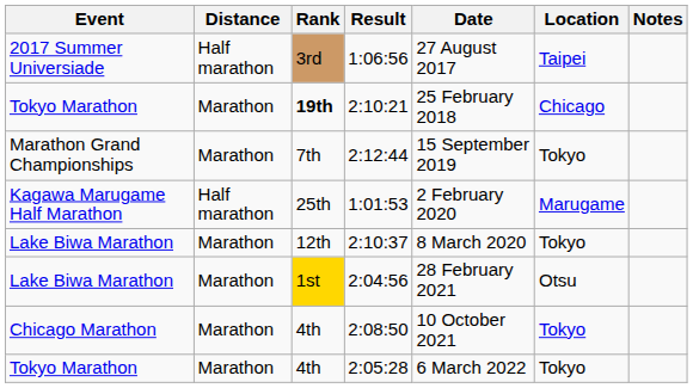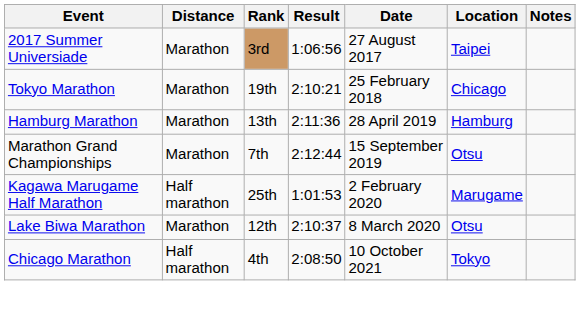1:06:56 | Distance: Half marathon -> Marathon
2:10:21 | Rank: bold -> normal
+ row: Hamburg Marathon | Marathon | 13th | 2:11:36 | 28 April 2019 | Hamburg
2:12:44 | Location: Tokyo -> Otsu
2:10:37 | Location: Tokyo -> Otsu
- row: Lake Biwa Marathon | Marathon | 1st | 2:04:56 | 28 February 2021 | Otsu
2:08:50 | Distance: Marathon -> Half marathon
- row: Tokyo Marathon | Marathon | 4th | 2:05:28 | 6 March 2022 | Tokyo
